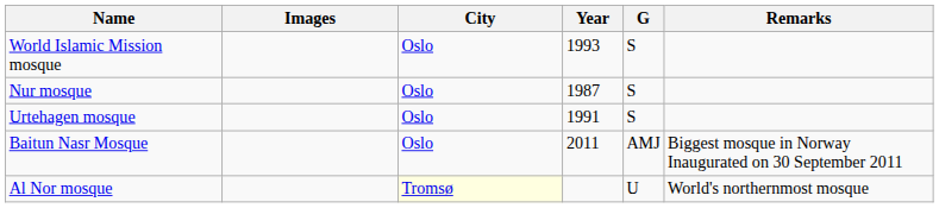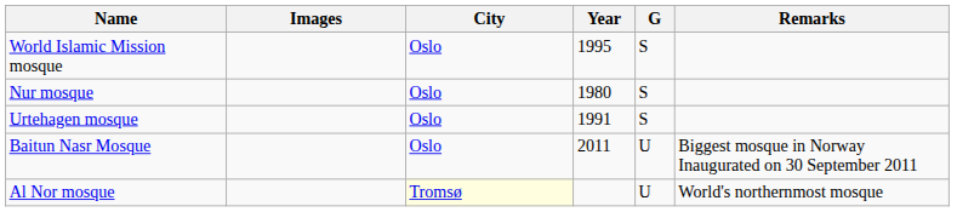World Islamic Mission mosque | Year: 1993 -> 1995
Nur mosque | Year: 1987 -> 1980
Baitun Nasr Mosque | G: AMJ -> U
